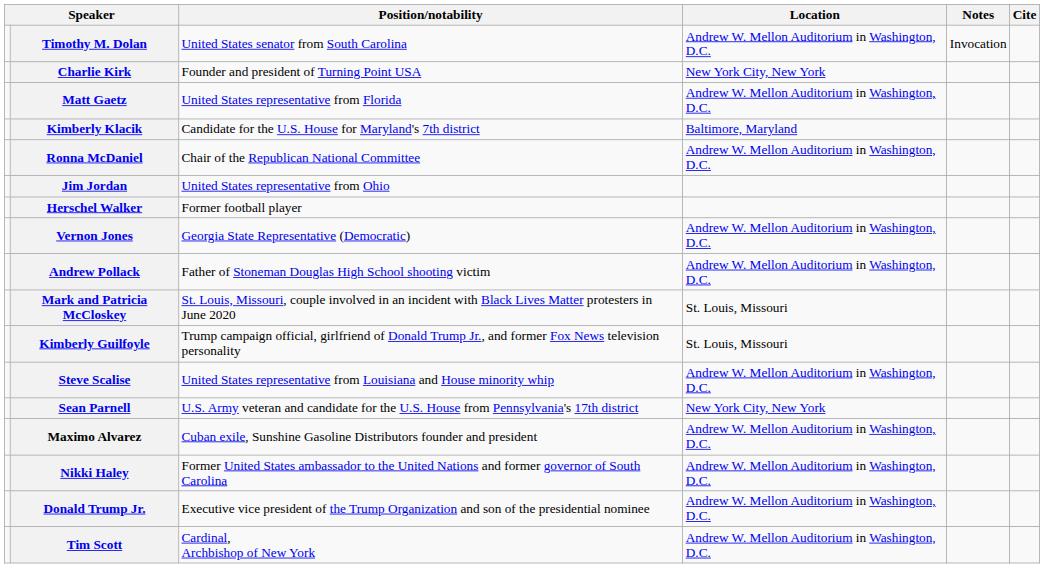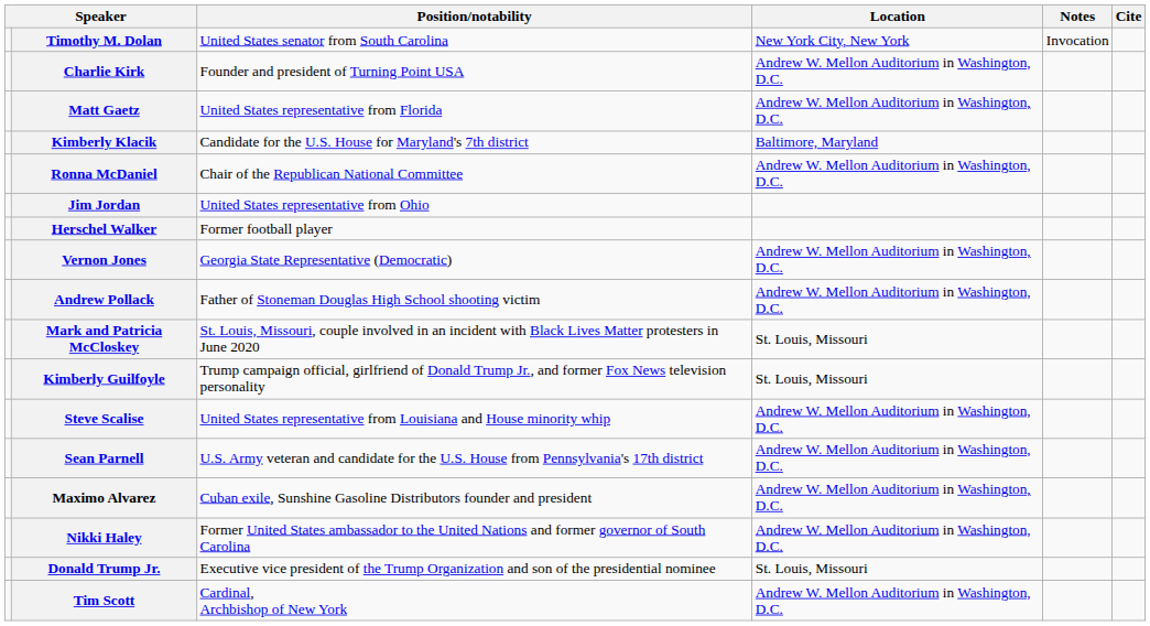Timothy M. Dolan | Location: Andrew W. Mellon Auditorium in Washington, D.C. -> New York City, New York
Charlie Kirk | Location: New York City, New York -> Andrew W. Mellon Auditorium in Washington, D.C.
Sean Parnell | Location: New York City, New York -> Andrew W. Mellon Auditorium in Washington, D.C.
Donald Trump Jr. | Location: Andrew W. Mellon Auditorium in Washington, D.C. -> St. Louis, Missouri
